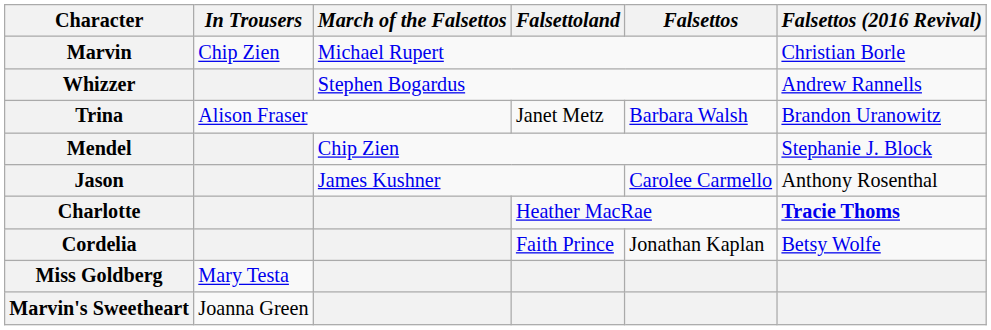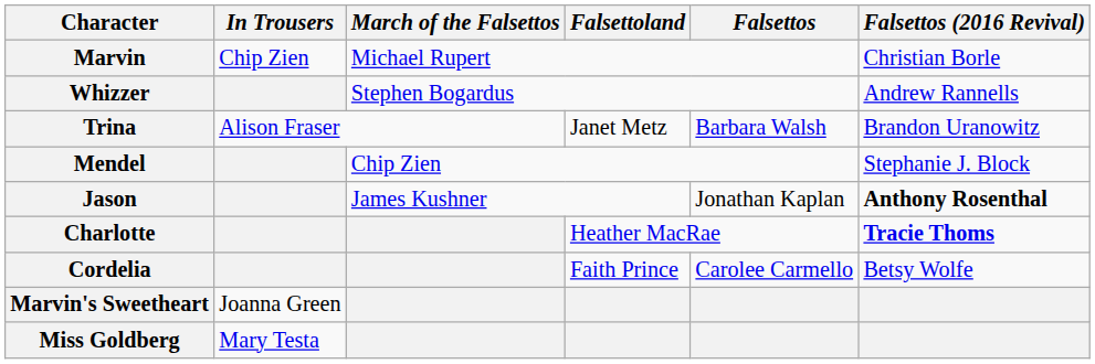Jason | Falsettos: Carolee Carmello -> Jonathan Kaplan
Jason | Falsettos (2016 Revival): normal -> bold
Cordelia | Falsettos: Jonathan Kaplan -> Carolee Carmello
rows swapped: Marvin's Sweetheart <-> Miss Goldberg
